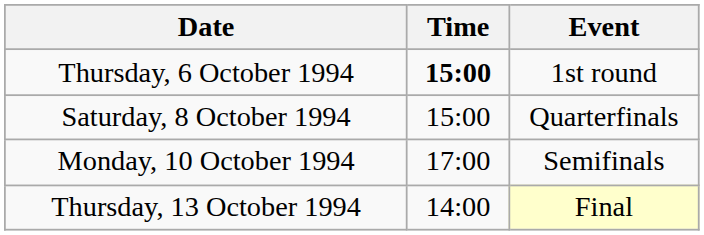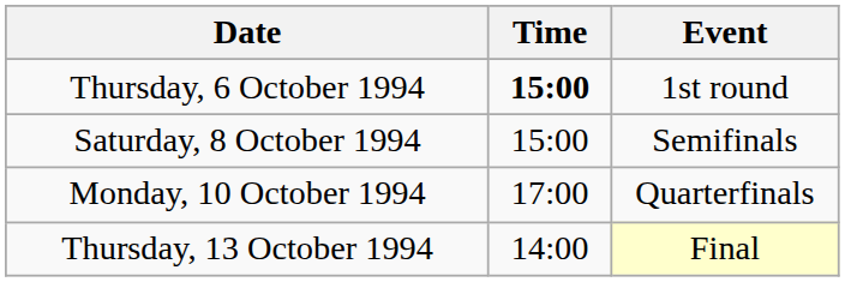Saturday, 8 October 1994 | Event: Quarterfinals -> Semifinals
Monday, 10 October 1994 | Event: Semifinals -> Quarterfinals
